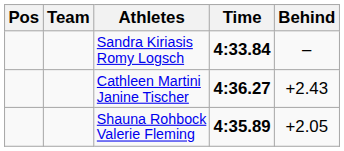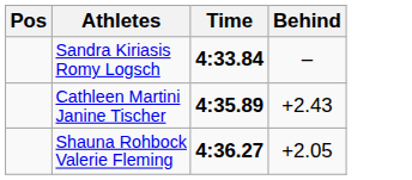- column: Team
Cathleen Martini Janine Tischer | Time: 4:36.27 -> 4:35.89
Shauna Rohbock Valerie Fleming | Time: 4:35.89 -> 4:36.27
